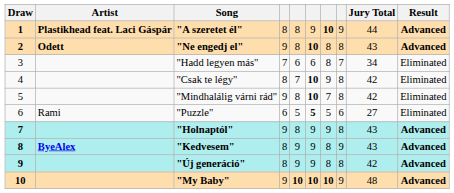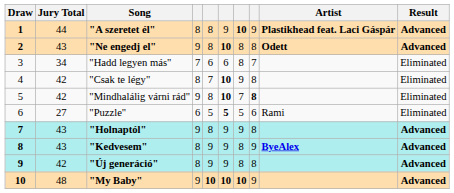columns swapped: Artist <-> Jury Total
"Mindhalálig várni rád" | column 8: normal -> bold
